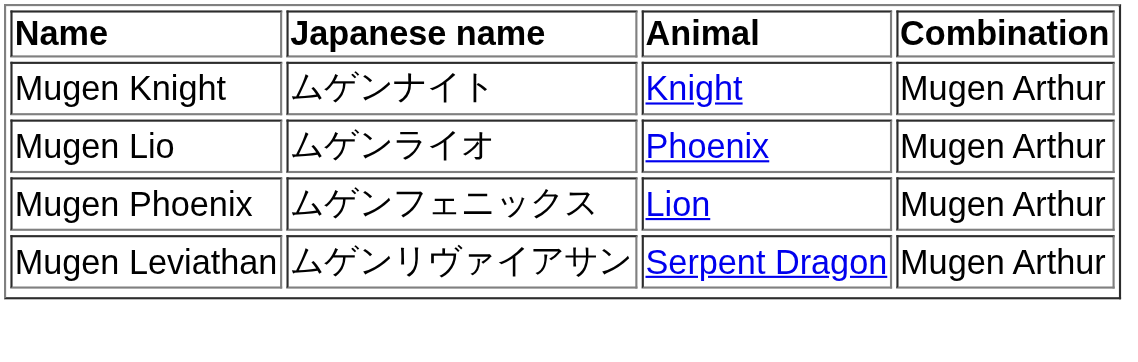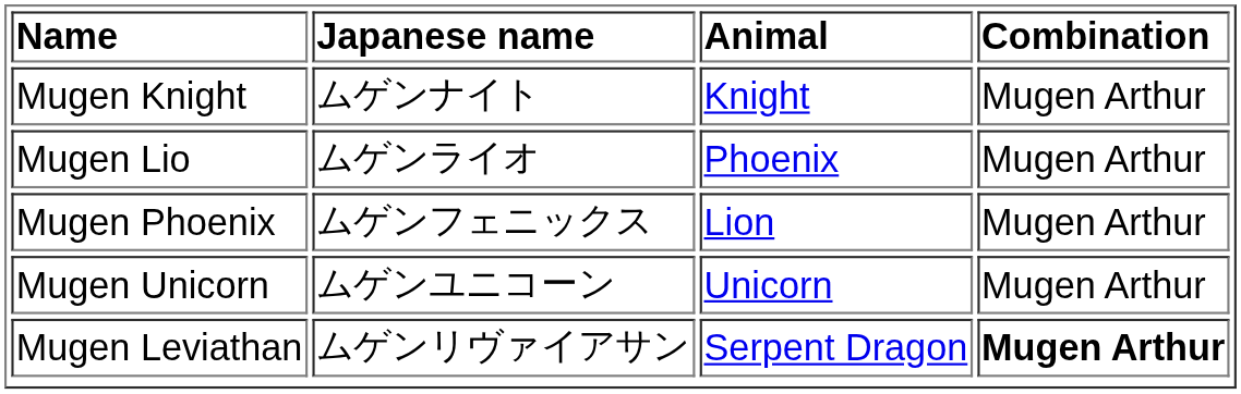+ row: Mugen Unicorn | ムゲンユニコーン | Unicorn | Mugen Arthur
Mugen Leviathan | Combination: normal -> bold
